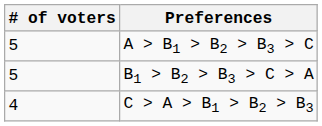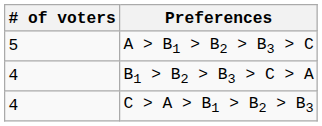B1 > B2 > B3 > C > A | # of voters: 5 -> 4
